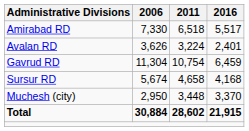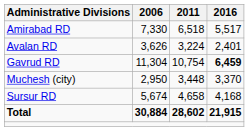Gavrud RD | 2016: normal -> bold
rows swapped: Sursur RD <-> Muchesh (city)
